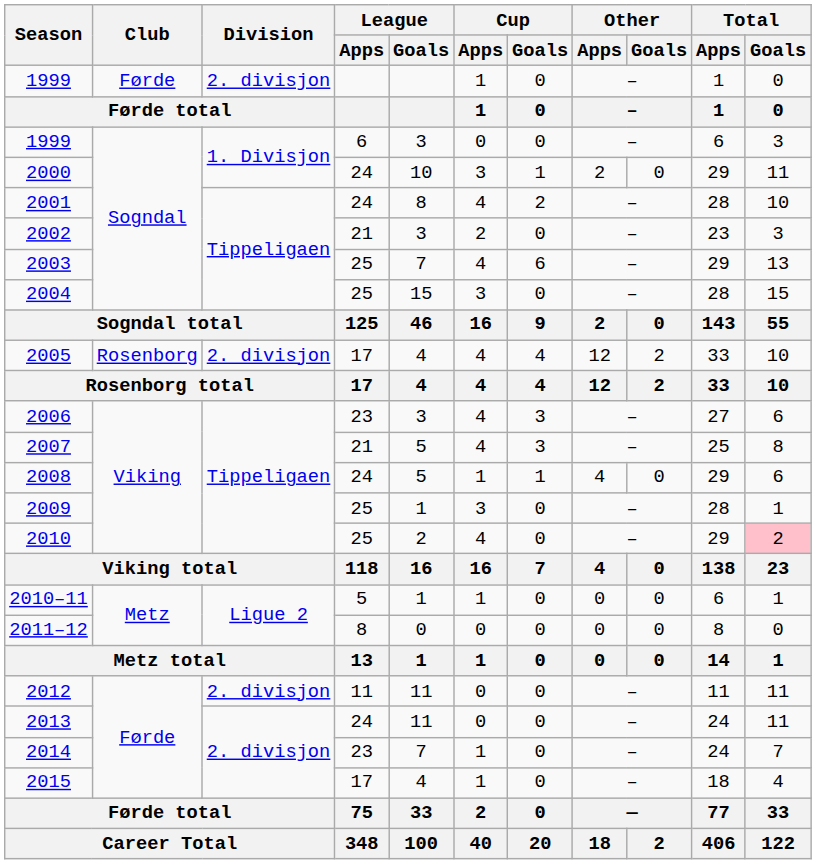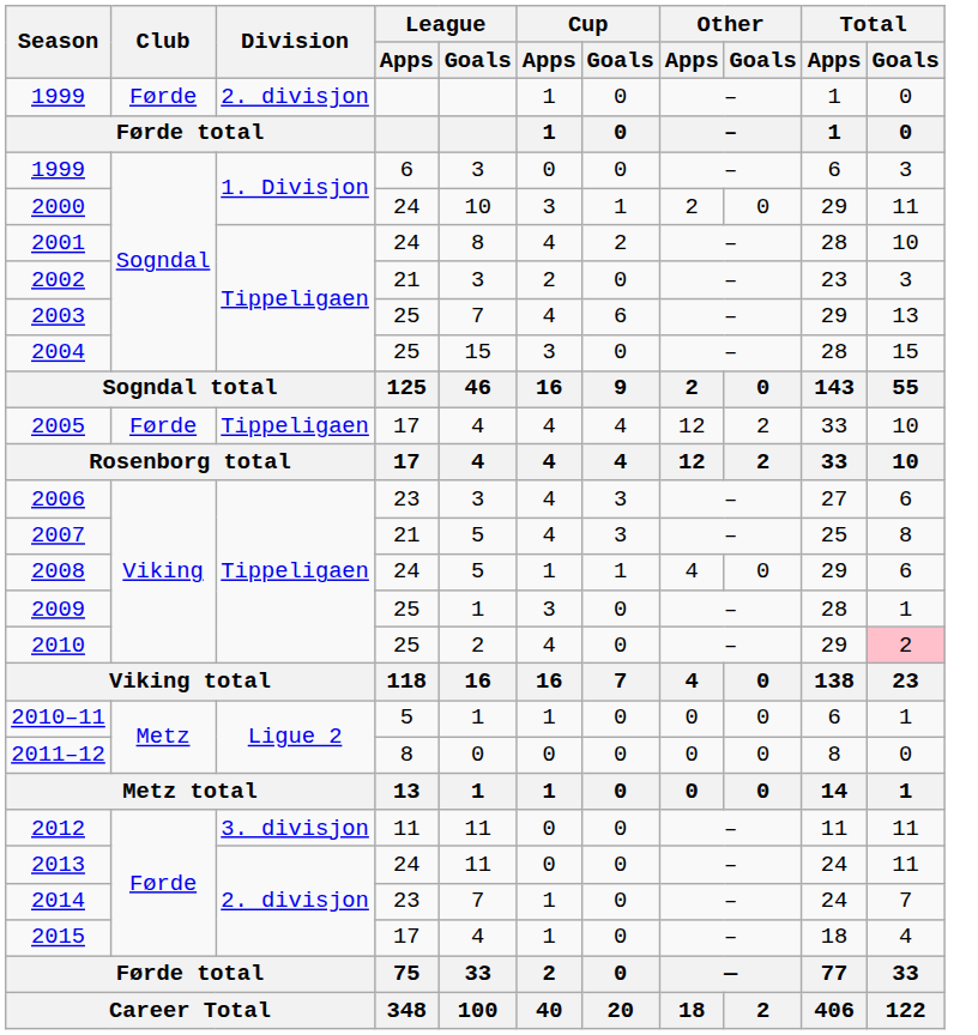2005 | Club: Rosenborg -> Førde
2005 | Division: 2. divisjon -> Tippeligaen
2012 | Division: 2. divisjon -> 3. divisjon
